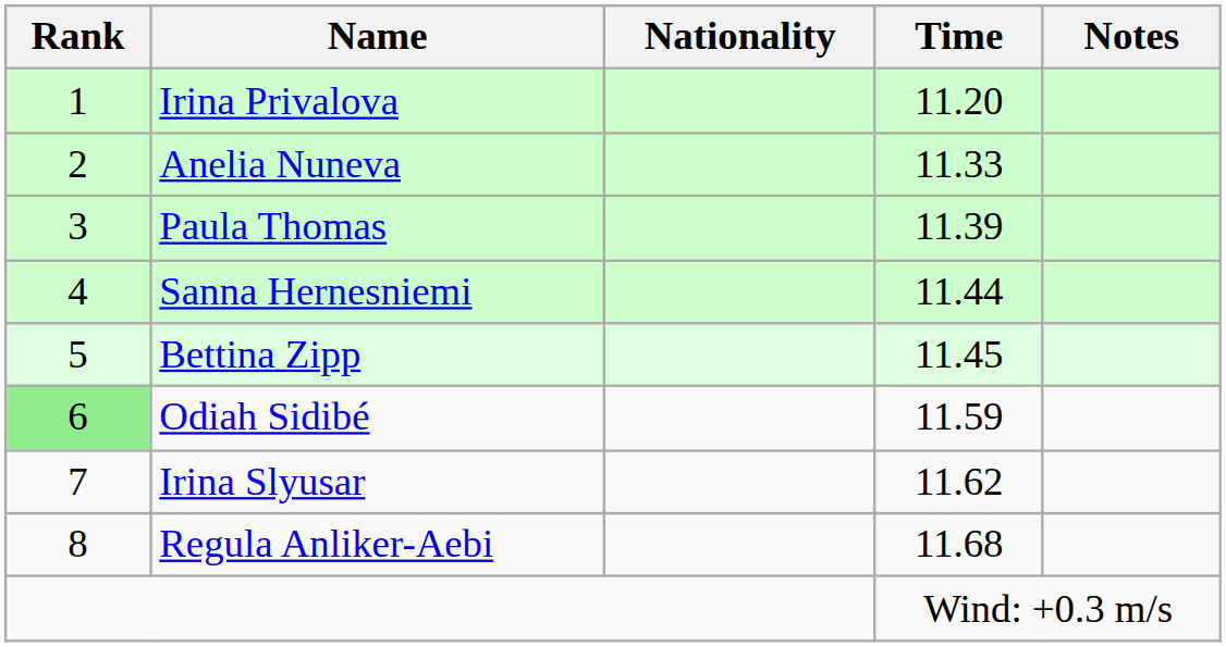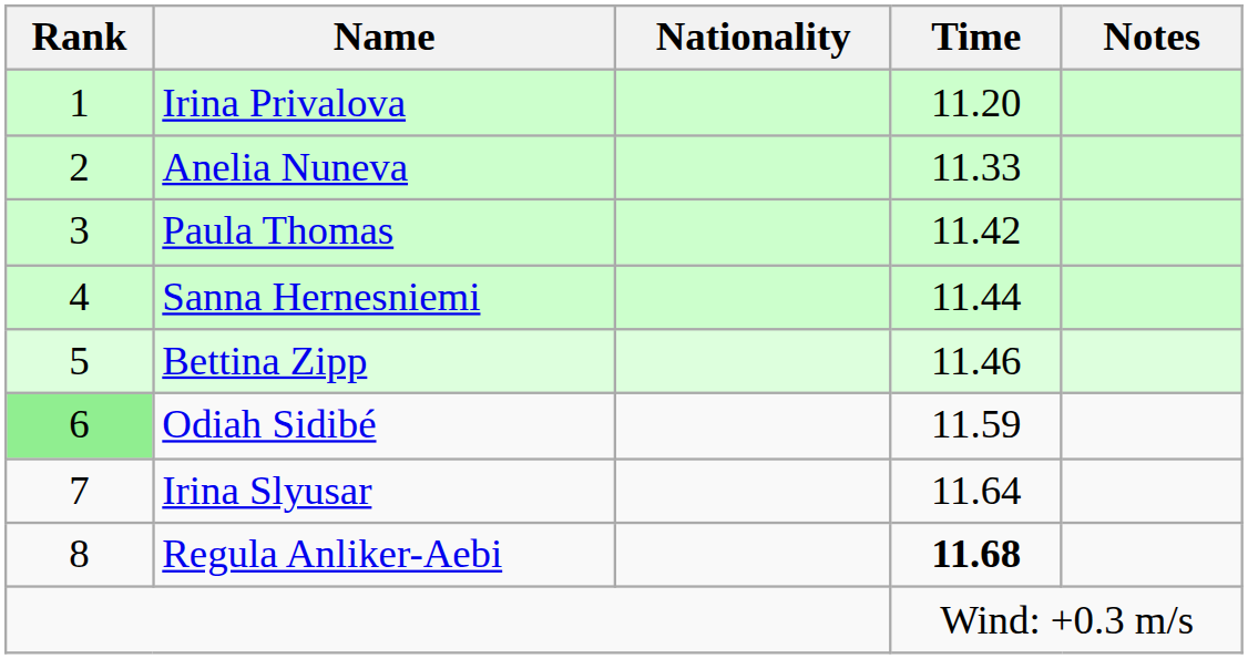Paula Thomas | Time: 11.39 -> 11.42
Bettina Zipp | Time: 11.45 -> 11.46
Irina Slyusar | Time: 11.62 -> 11.64
Regula Anliker-Aebi | Time: normal -> bold
